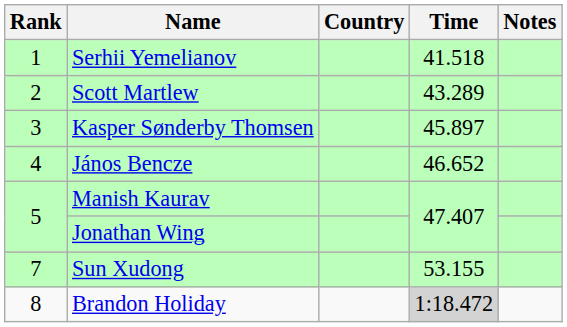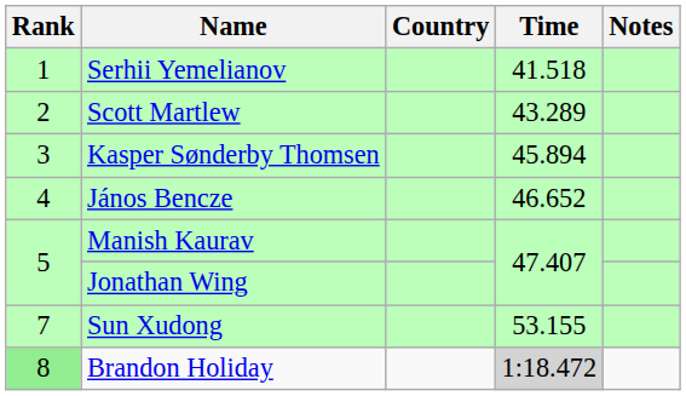Kasper Sønderby Thomsen | Time: 45.897 -> 45.894
Brandon Holiday | Rank: no background -> lightgreen background
